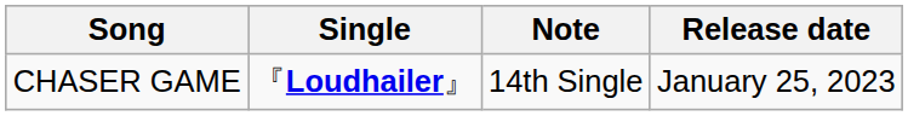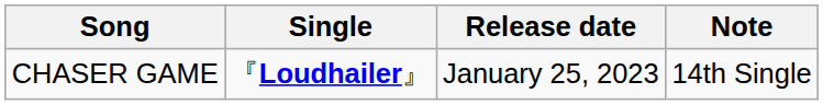columns swapped: Release date <-> Note
